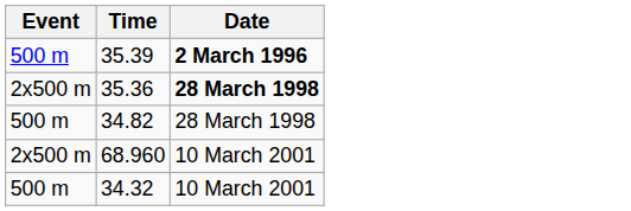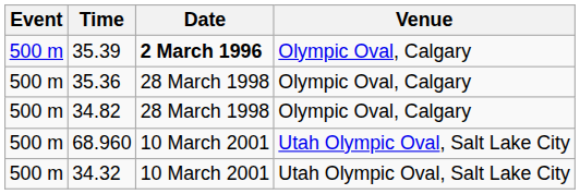+ column: Venue | Olympic Oval, Calgary | Olympic Oval, Calgary | Olympic Oval, Calgary | Utah Olympic Oval, Salt Lake City | Utah Olympic Oval, Salt Lake City
35.36 | Event: 2x500 m -> 500 m
35.36 | Date: bold -> normal
68.960 | Event: 2x500 m -> 500 m
